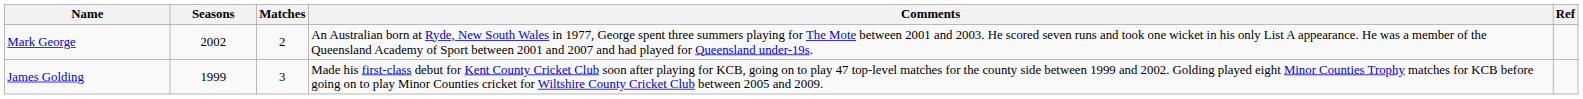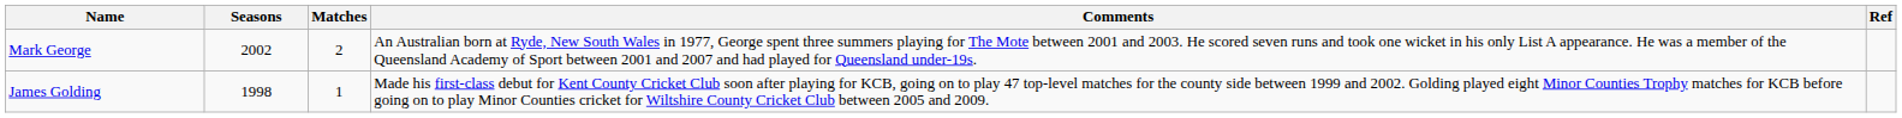James Golding | Seasons: 1999 -> 1998
James Golding | Matches: 3 -> 1
